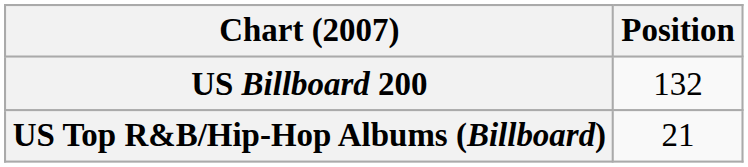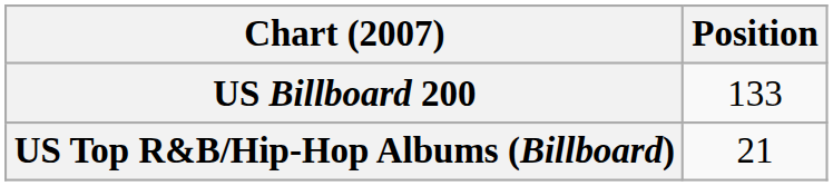US Billboard 200 | Position: 132 -> 133
